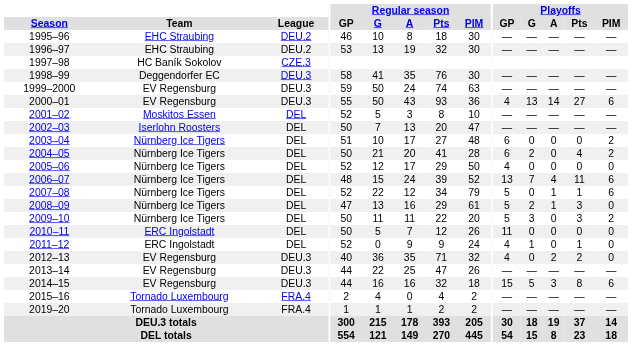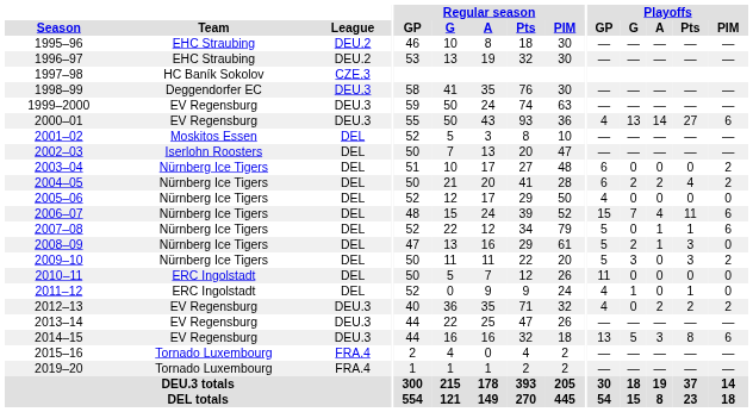2004–05 | Playoffs / A: 0 -> 2
2006–07 | Playoffs / GP: 13 -> 15
2012–13 | Playoffs / PIM: 0 -> 2
2014–15 | Playoffs / GP: 15 -> 13
